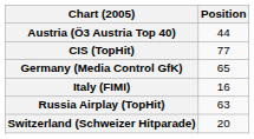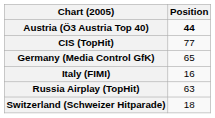Austria (Ö3 Austria Top 40) | Position: normal -> bold
Switzerland (Schweizer Hitparade) | Position: 20 -> 18
